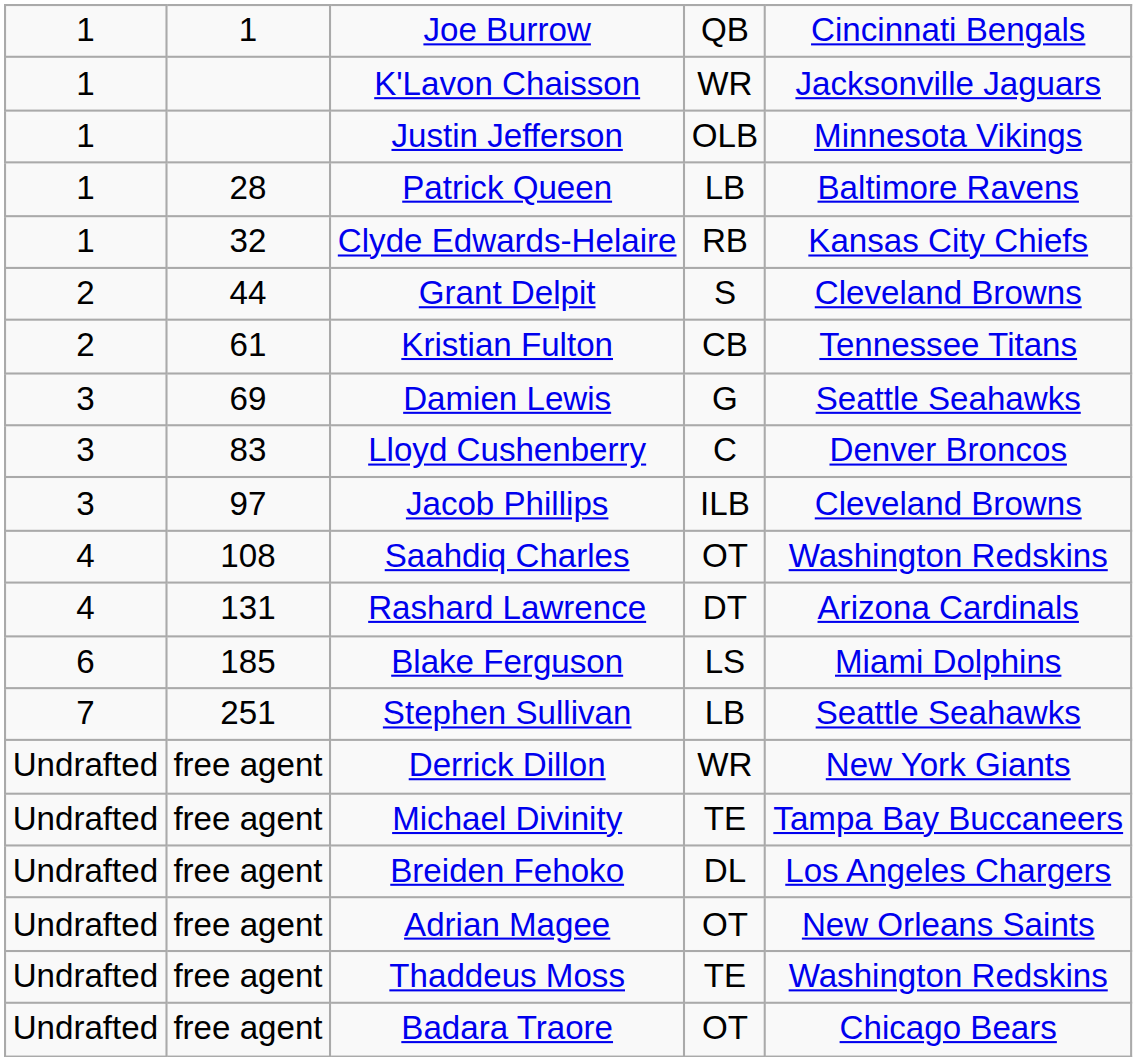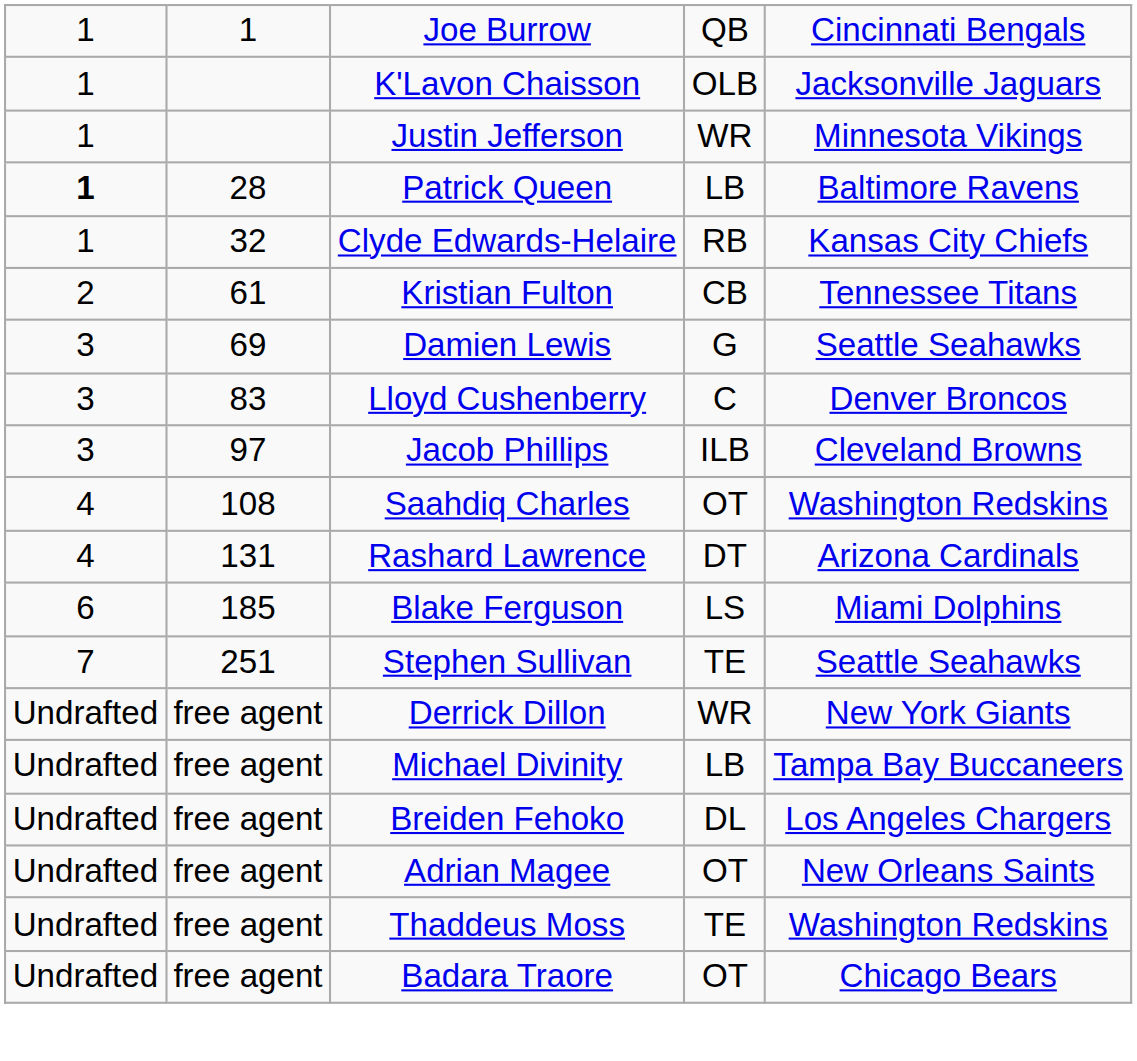K'Lavon Chaisson | column 4: WR -> OLB
Justin Jefferson | column 4: OLB -> WR
Patrick Queen | column 1: normal -> bold
- row: 2 | 44 | Grant Delpit | S | Cleveland Browns
Stephen Sullivan | column 4: LB -> TE
Michael Divinity | column 4: TE -> LB
